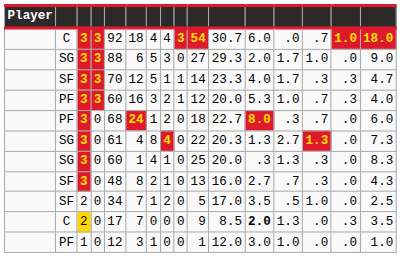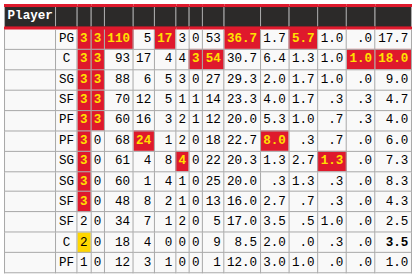+ row: PG | 3 | 3 | 110 | 5 | 17 | 3 | 0 | 53 | 36.7 | 1.7 | 5.7 | 1.0 | .0 | 17.7
C / 3 | column 5: 92 -> 93
C / 3 | column 6: 18 -> 17
C / 3 | column 12: 6.0 -> 6.4
C / 3 | column 13: .0 -> 1.3
C / 3 | column 14: .7 -> 1.0
C / 0 | column 5: 17 -> 18
C / 0 | column 6: 7 -> 4
C / 0 | column 12: bold -> normal
C / 0 | column 13: 1.3 -> .0
C / 0 | column 14: .0 -> .3
C / 0 | column 15: .3 -> .0
C / 0 | column 16: normal -> bold
